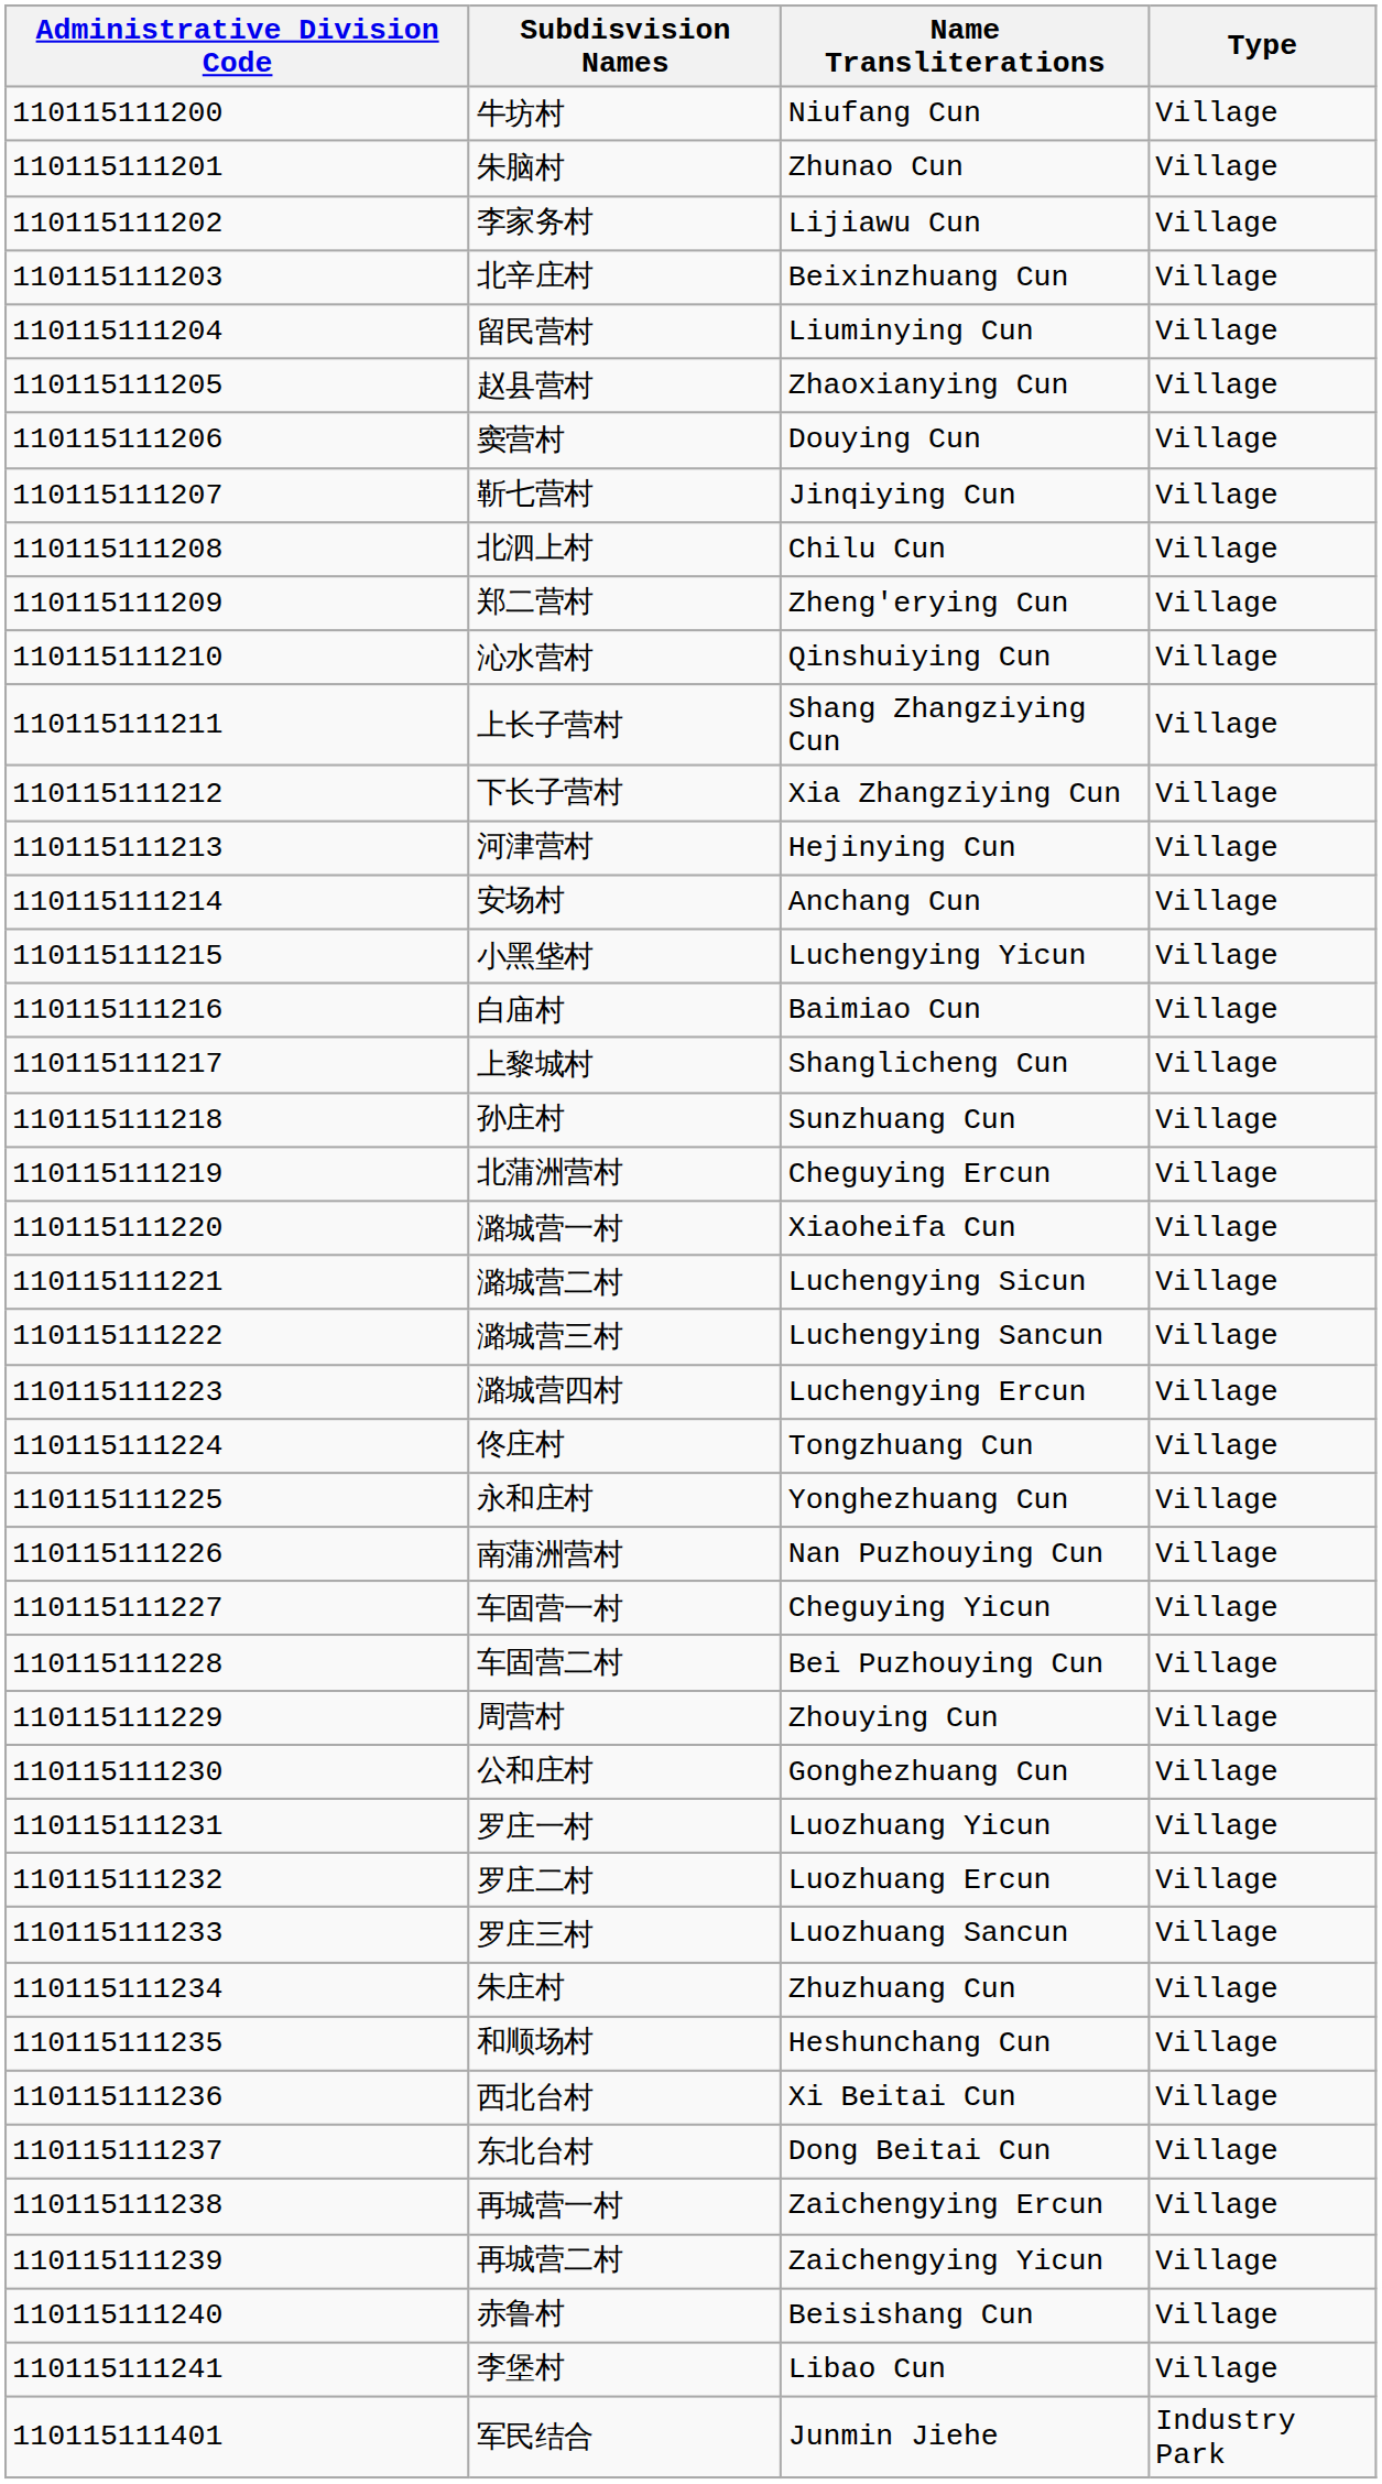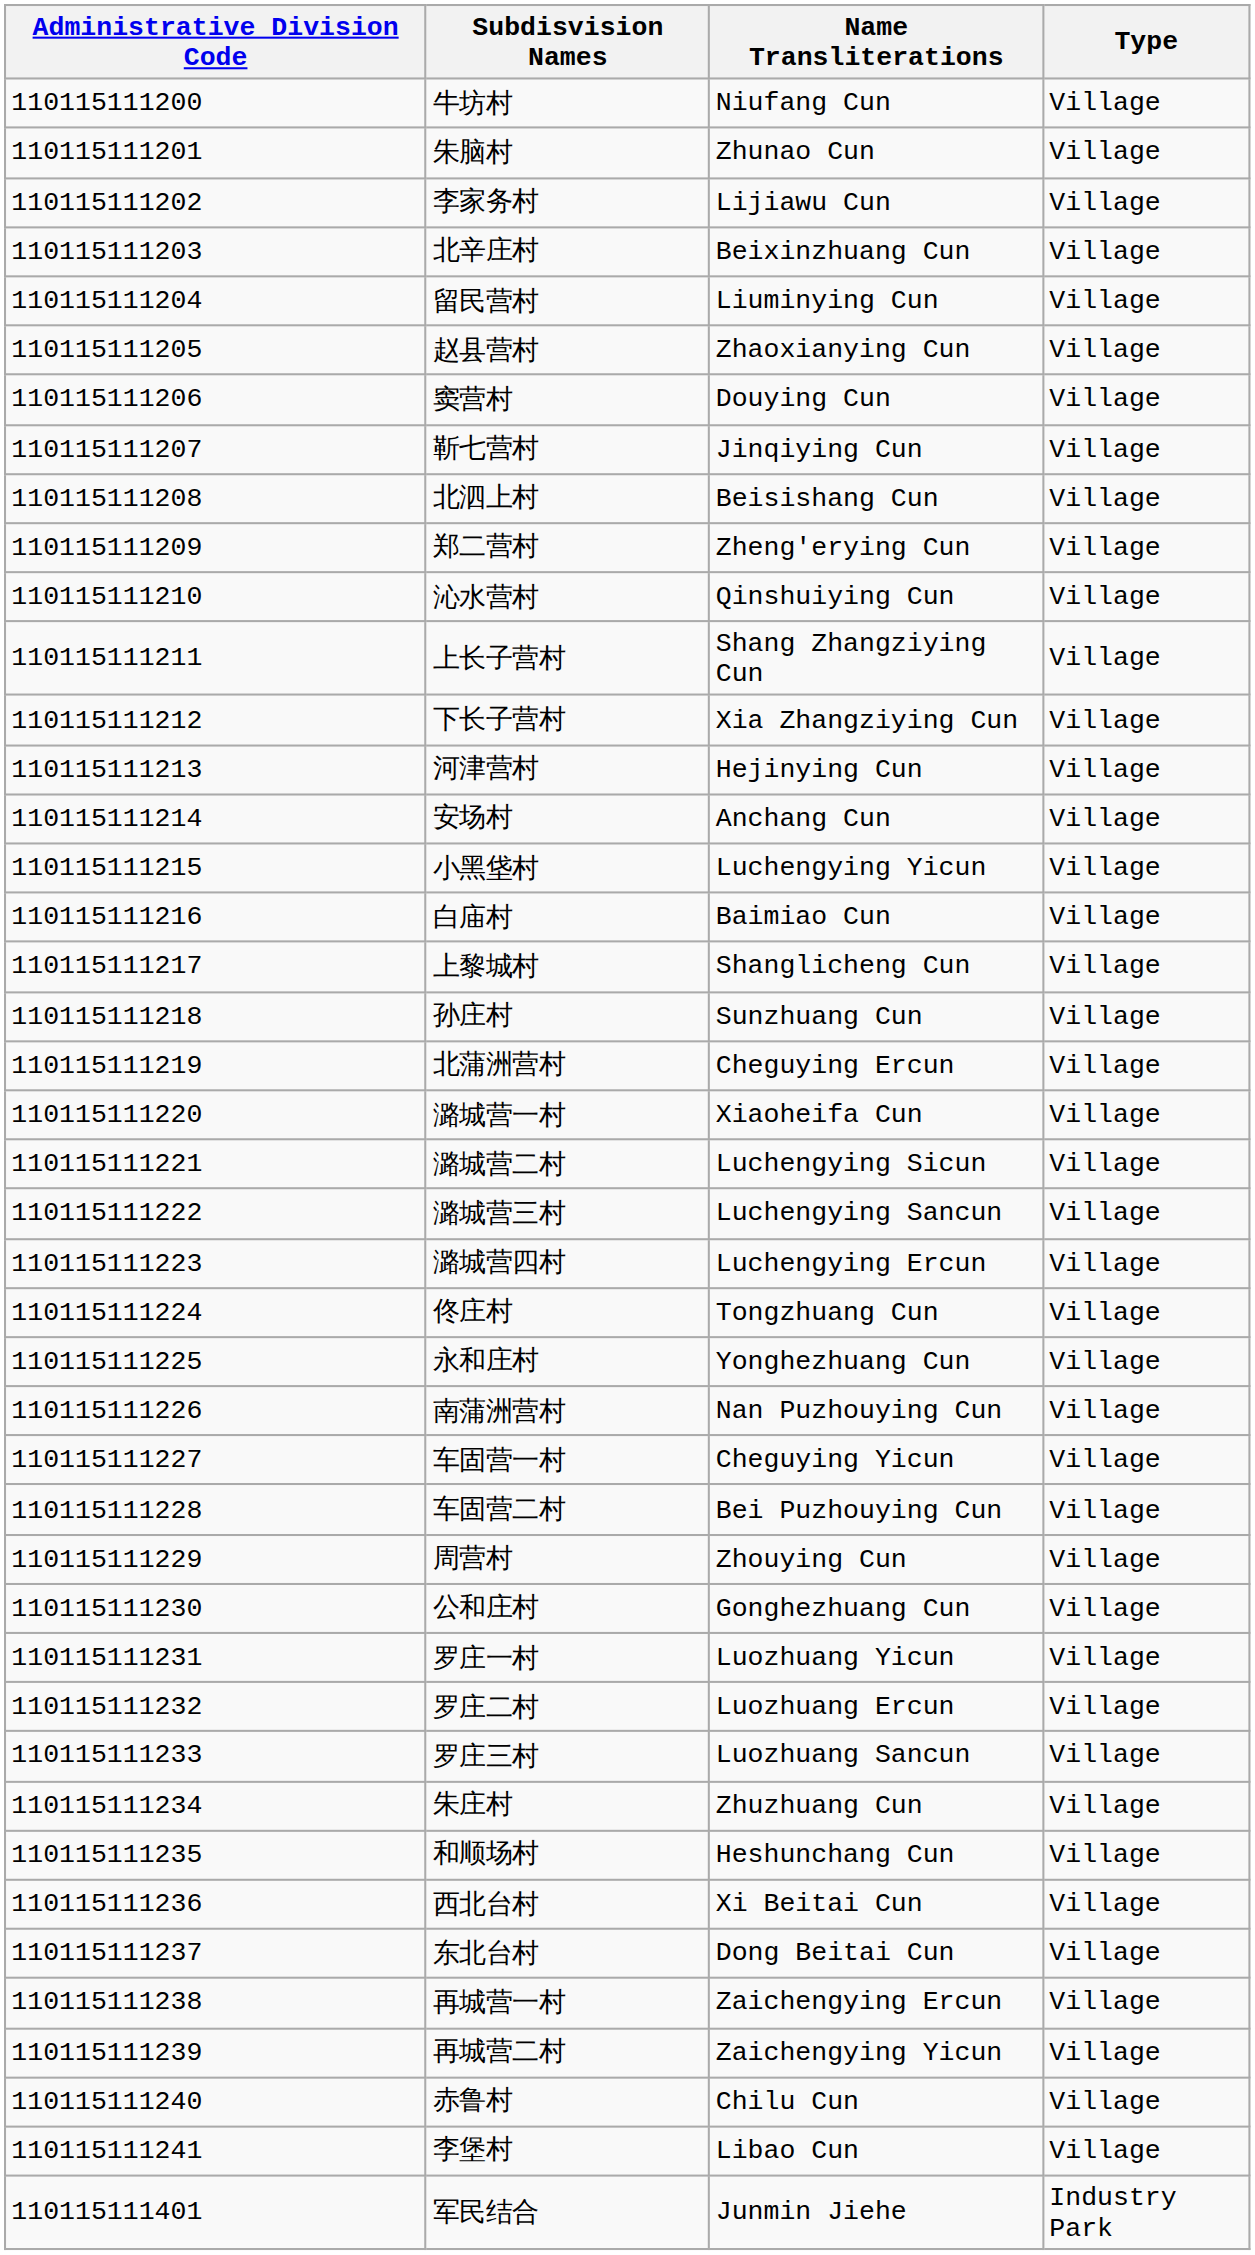北泗上村 | Name Transliterations: Chilu Cun -> Beisishang Cun
赤鲁村 | Name Transliterations: Beisishang Cun -> Chilu Cun
